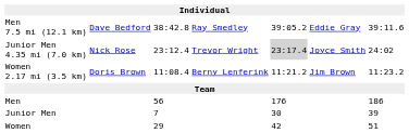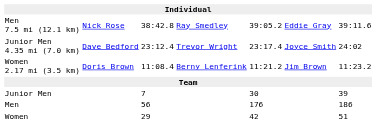Men 7.5 mi (12.1 km) | column 2: Dave Bedford -> Nick Rose
Junior Men 4.35 mi (7.0 km) | column 2: Nick Rose -> Dave Bedford
Junior Men 4.35 mi (7.0 km) | column 5: lightgrey background -> no background
rows swapped: Men <-> Junior Men
